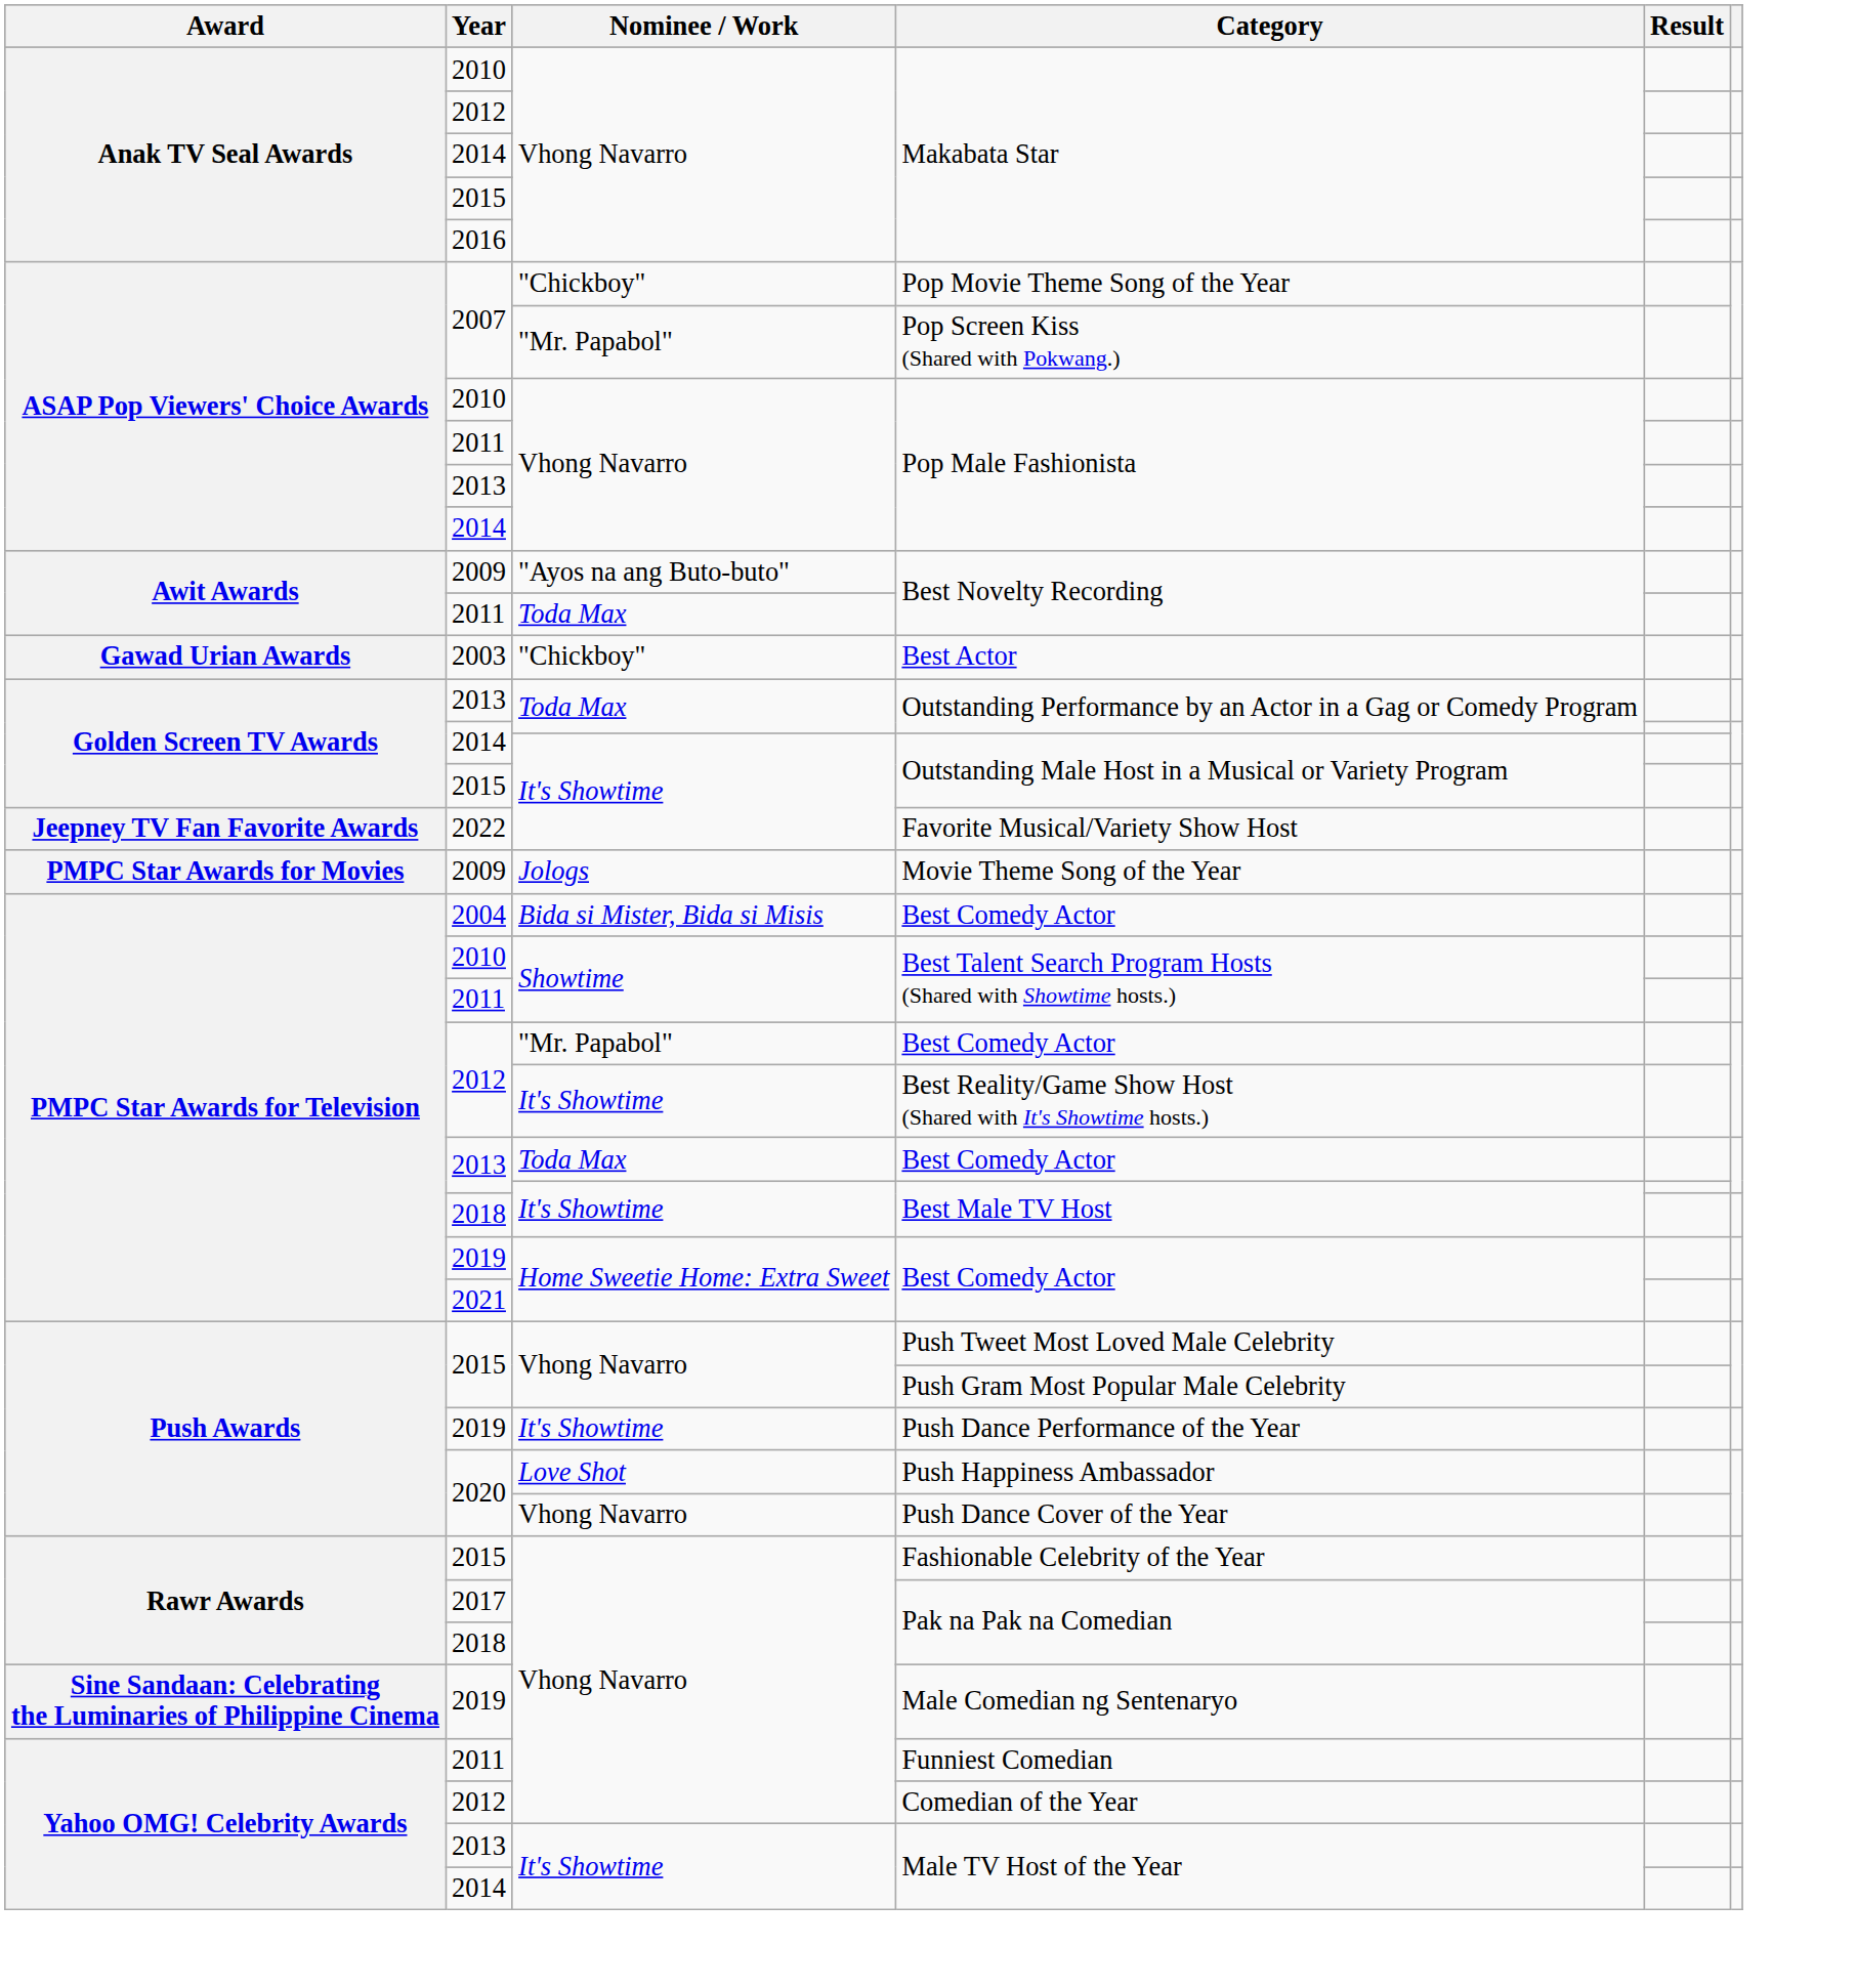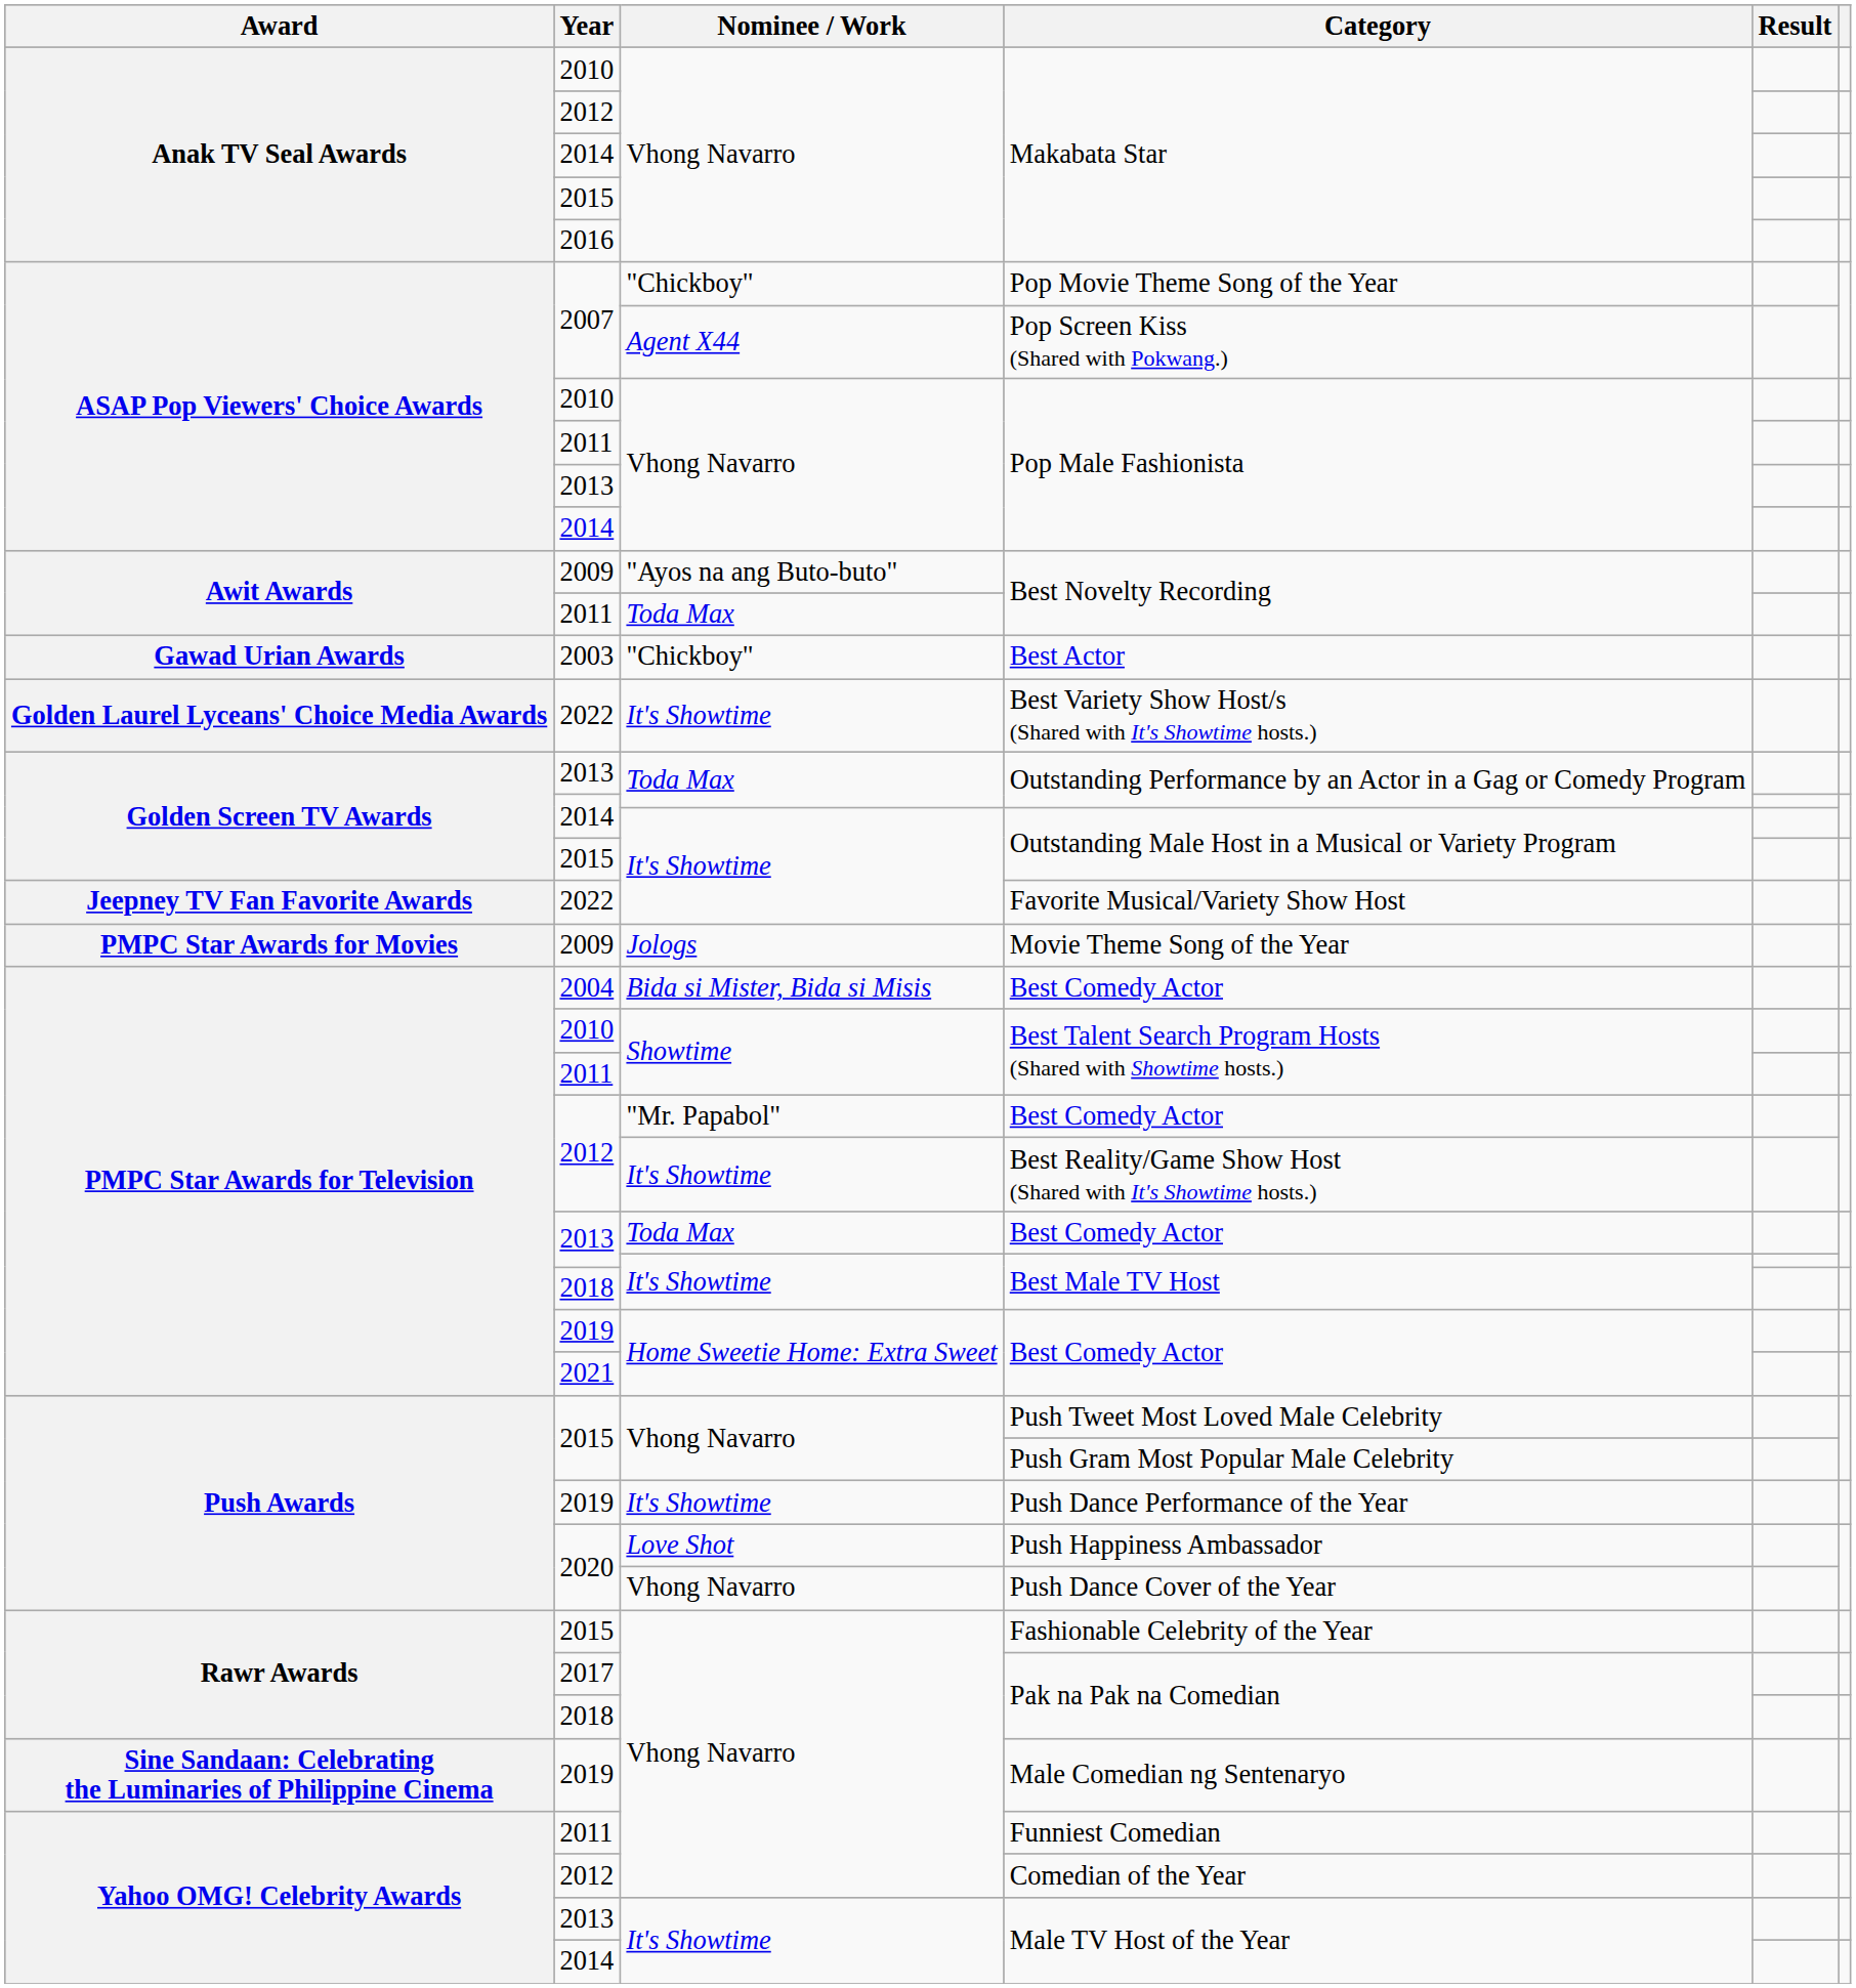Pop Screen Kiss (Shared with Pokwang.) | Nominee / Work: "Mr. Papabol" -> Agent X44
+ row: Golden Laurel Lyceans' Choice Media Awards | 2022 | It's Showtime | Best Variety Show Host/s (Shared with It's Showtime hosts.)
